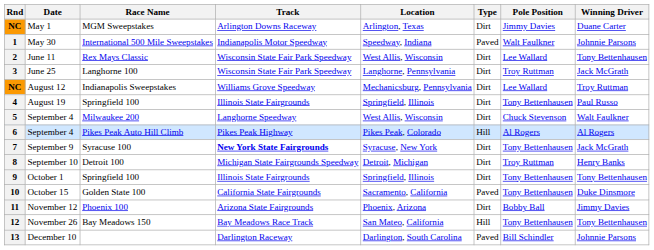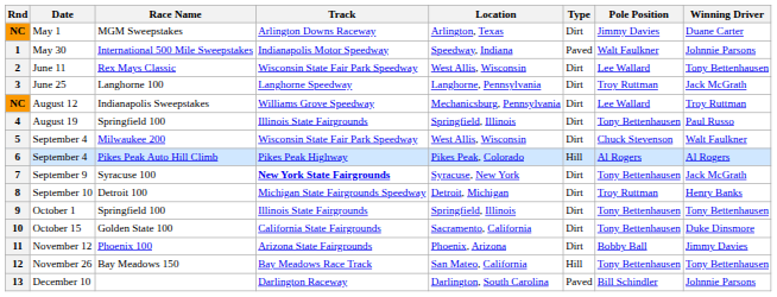3 | Track: Wisconsin State Fair Park Speedway -> Langhorne Speedway
5 | Track: Langhorne Speedway -> Wisconsin State Fair Park Speedway
10 | Type: Paved -> Dirt
